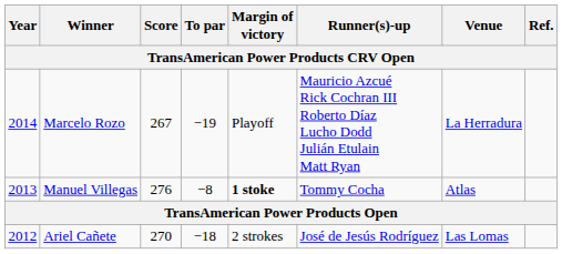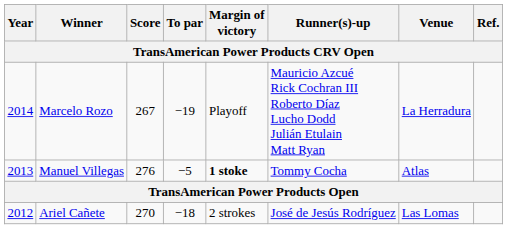Manuel Villegas | To par: −8 -> −5
